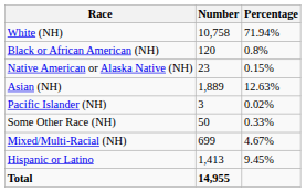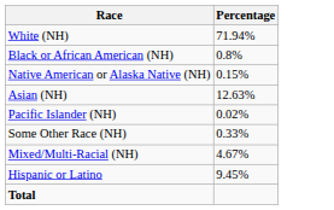- column: Number | 10,758 | 120 | 23 | 1,889 | 3 | 50 | 699 | 1,413 | 14,955
